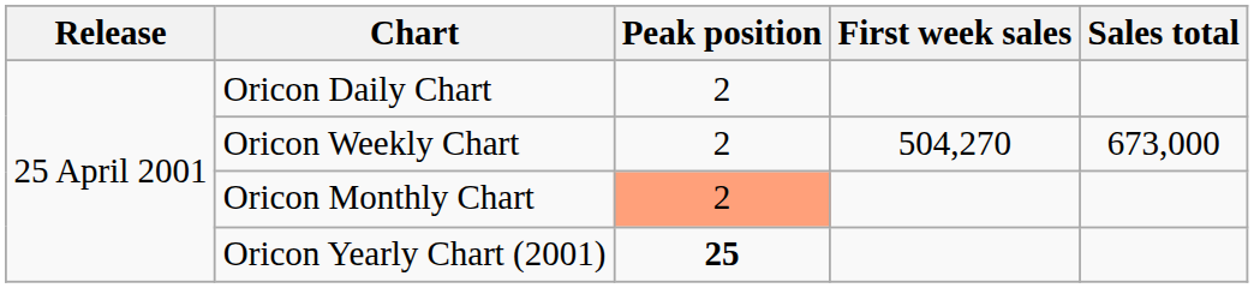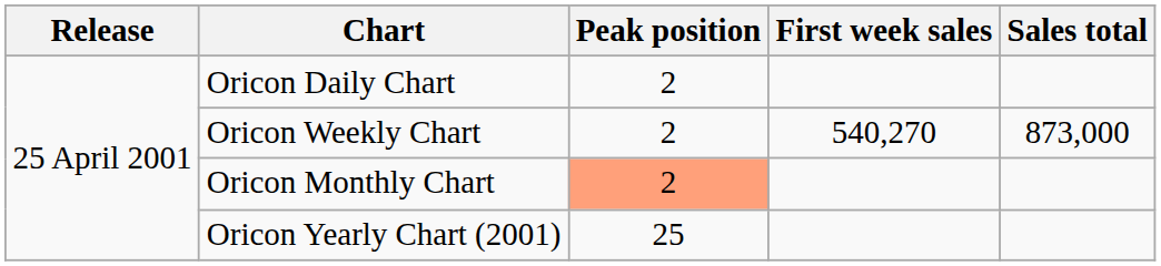Oricon Weekly Chart | First week sales: 504,270 -> 540,270
Oricon Weekly Chart | Sales total: 673,000 -> 873,000
Oricon Yearly Chart (2001) | Peak position: bold -> normal
